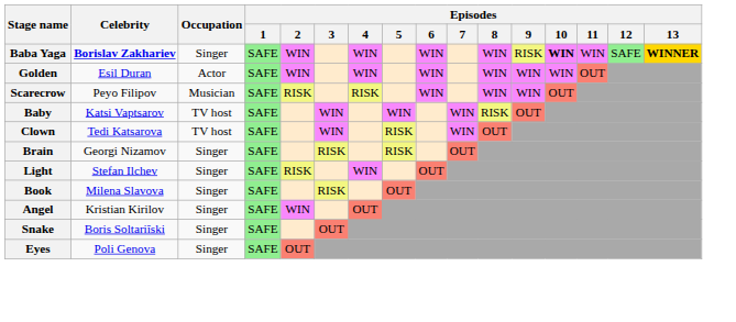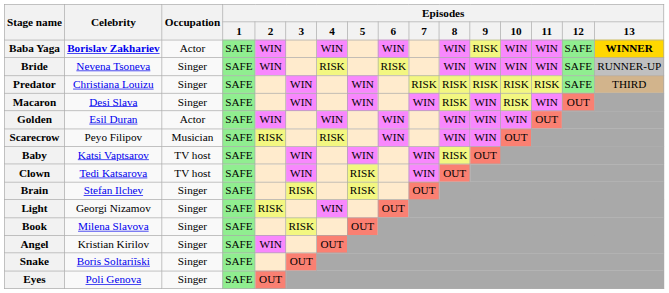Baba Yaga | Occupation: Singer -> Actor
Baba Yaga | Episodes / 10: bold -> normal
+ row: Bride | Nevena Tsoneva | Singer | SAFE | WIN | RISK | RISK | WIN | WIN | WIN | WIN | SAFE | RUNNER-UP
+ row: Predator | Christiana Louizu | Singer | SAFE | WIN | WIN | RISK | RISK | RISK | RISK | RISK | SAFE | THIRD
+ row: Macaron | Desi Slava | Singer | SAFE | WIN | WIN | WIN | RISK | WIN | RISK | WIN | OUT
Brain | Celebrity: Georgi Nizamov -> Stefan Ilchev
Light | Celebrity: Stefan Ilchev -> Georgi Nizamov
